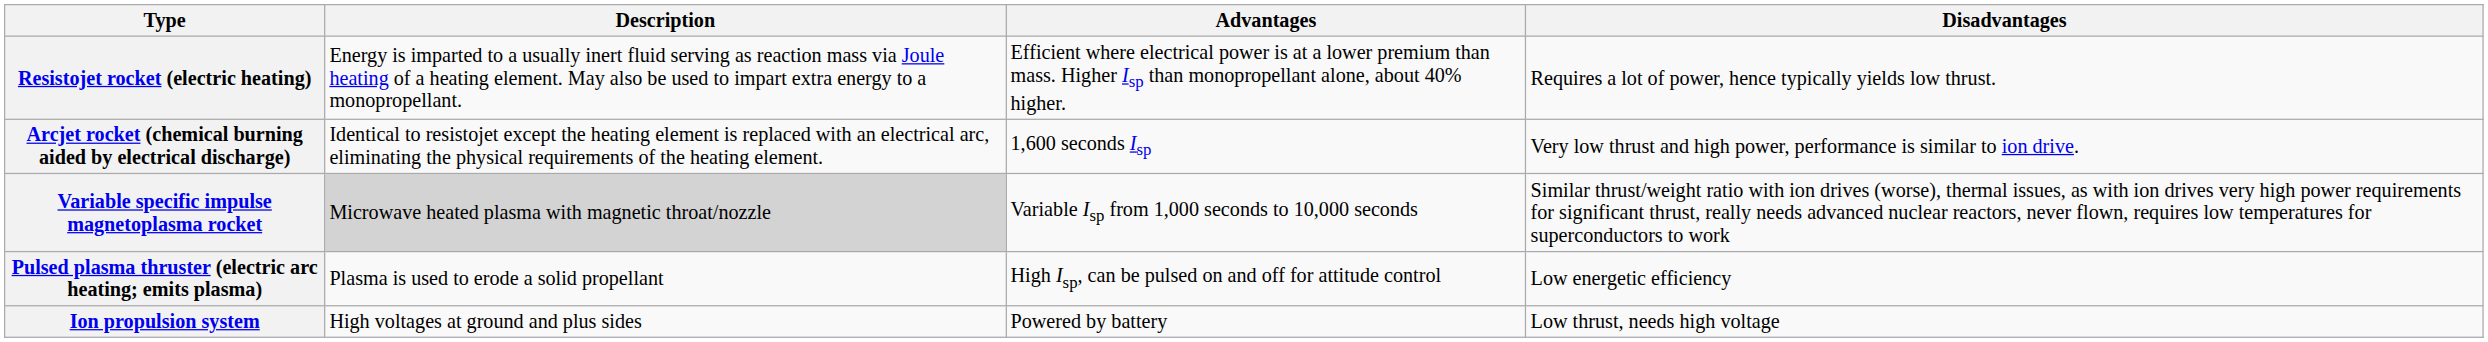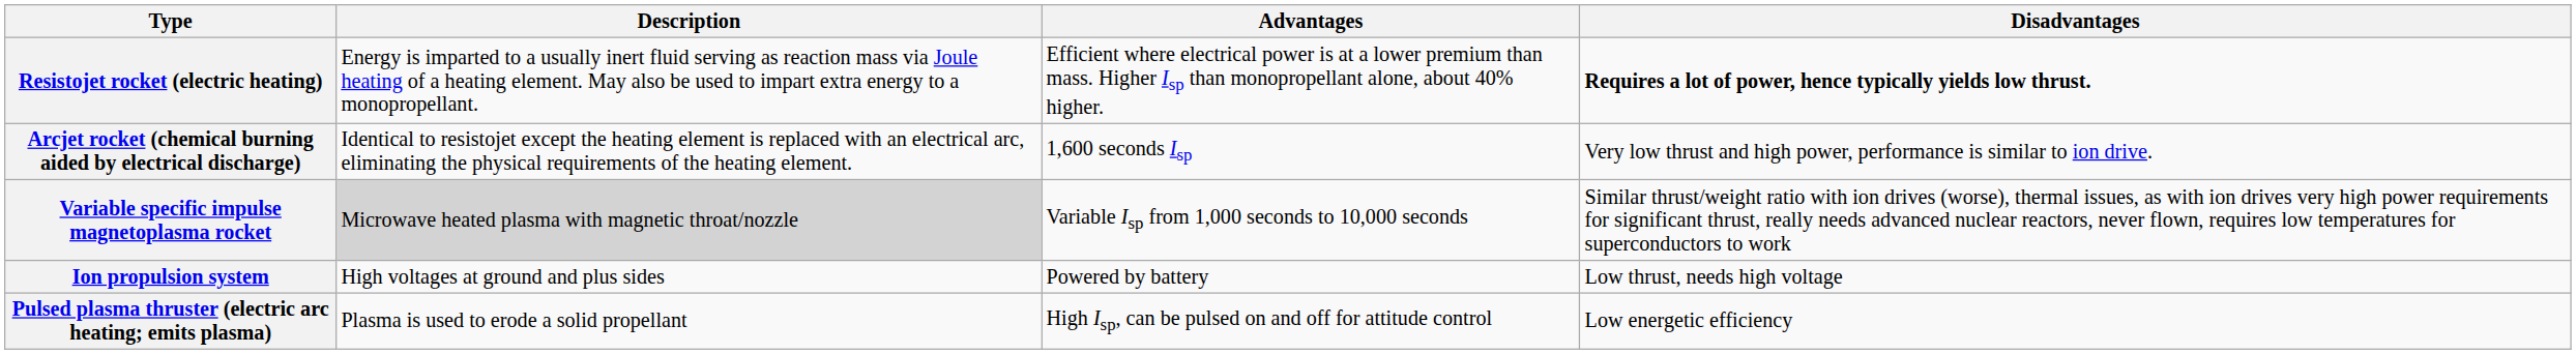Resistojet rocket (electric heating) | Disadvantages: normal -> bold
rows swapped: Pulsed plasma thruster (electric arc heating; emits plasma) <-> Ion propulsion system
